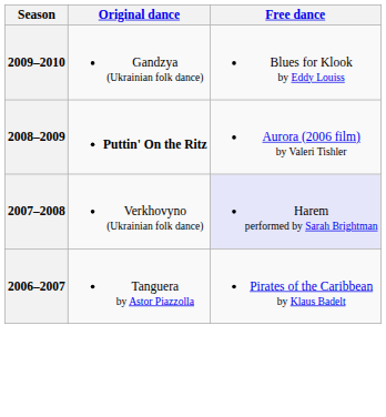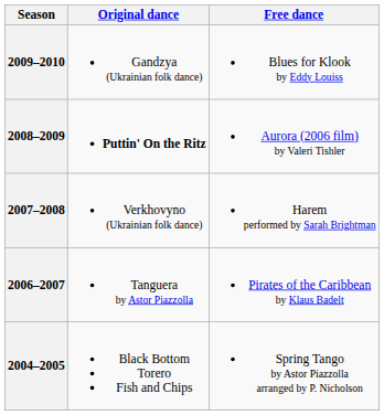2007–2008 | Free dance: lavender background -> no background
+ row: 2004–2005 | Black Bottom Torero Fish and Chips | Spring Tango by Astor Piazzolla arranged by P. Nicholson
